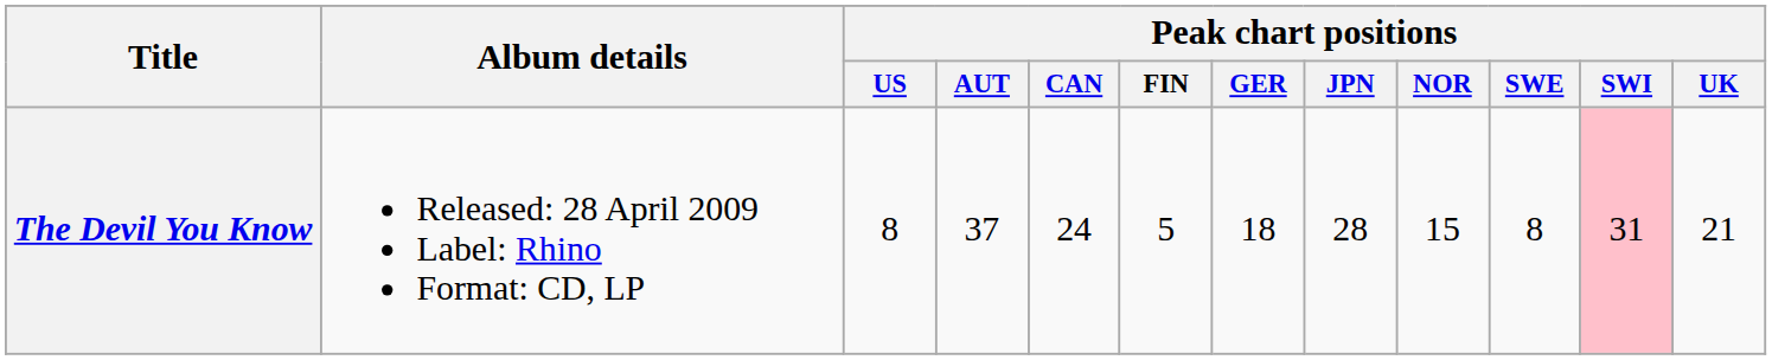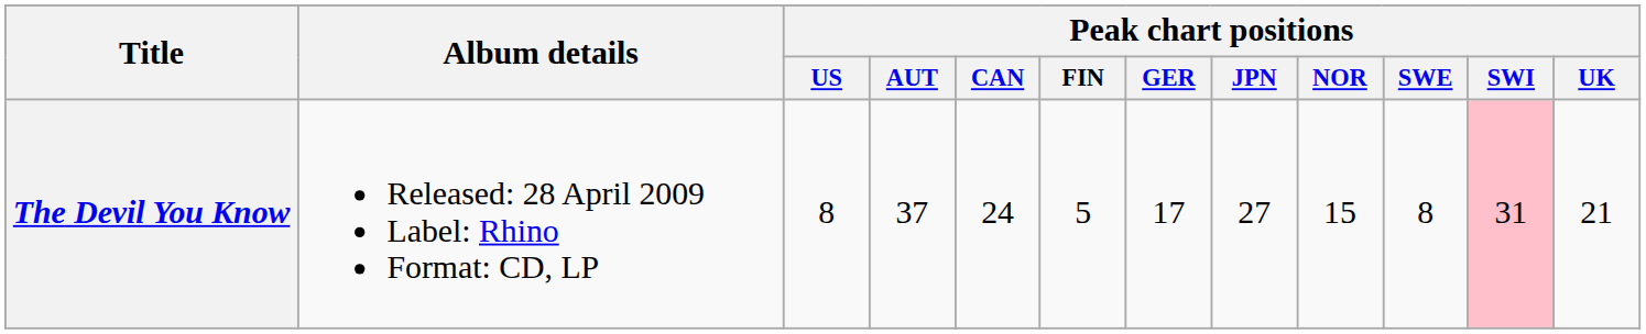The Devil You Know | Peak chart positions / GER: 18 -> 17
The Devil You Know | Peak chart positions / JPN: 28 -> 27
